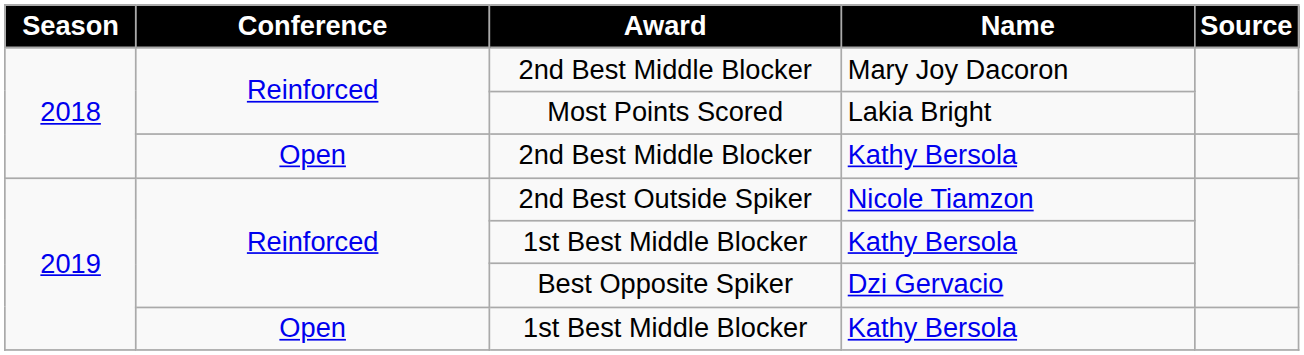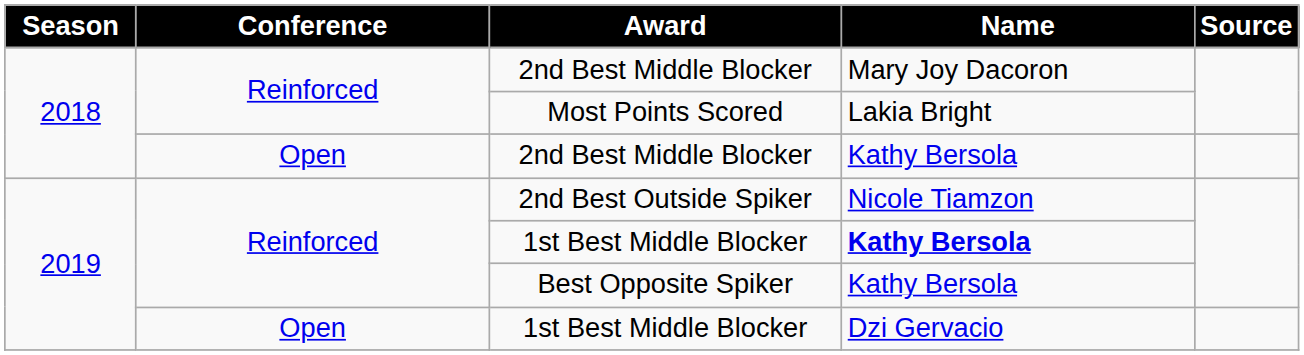Reinforced / 1st Best Middle Blocker | Name: normal -> bold
Best Opposite Spiker | Name: Dzi Gervacio -> Kathy Bersola
Open / 1st Best Middle Blocker | Name: Kathy Bersola -> Dzi Gervacio
